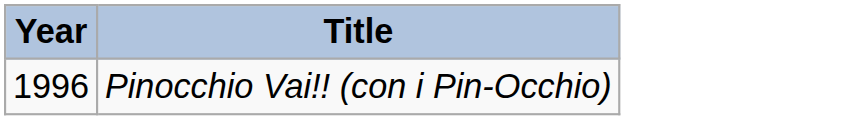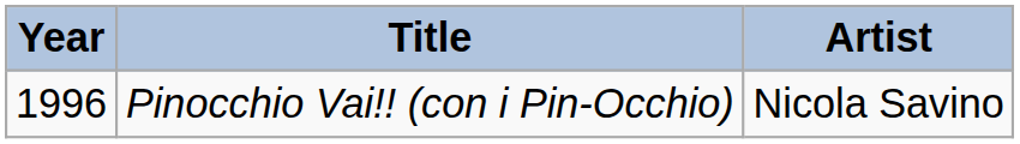+ column: Artist | Nicola Savino
